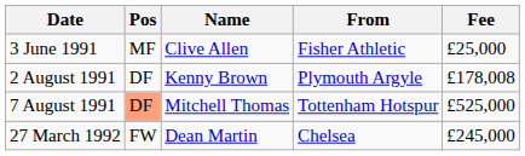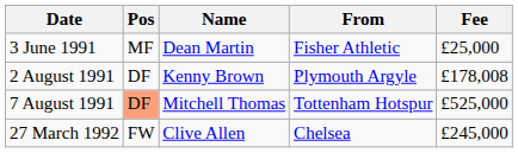3 June 1991 | Name: Clive Allen -> Dean Martin
27 March 1992 | Name: Dean Martin -> Clive Allen
